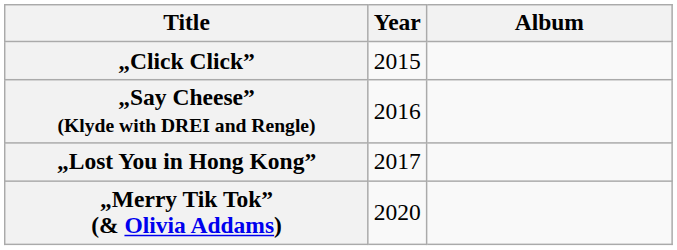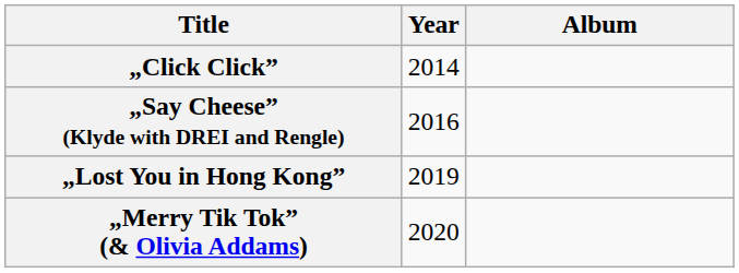„Click Click” | Year: 2015 -> 2014
„Lost You in Hong Kong” | Year: 2017 -> 2019
